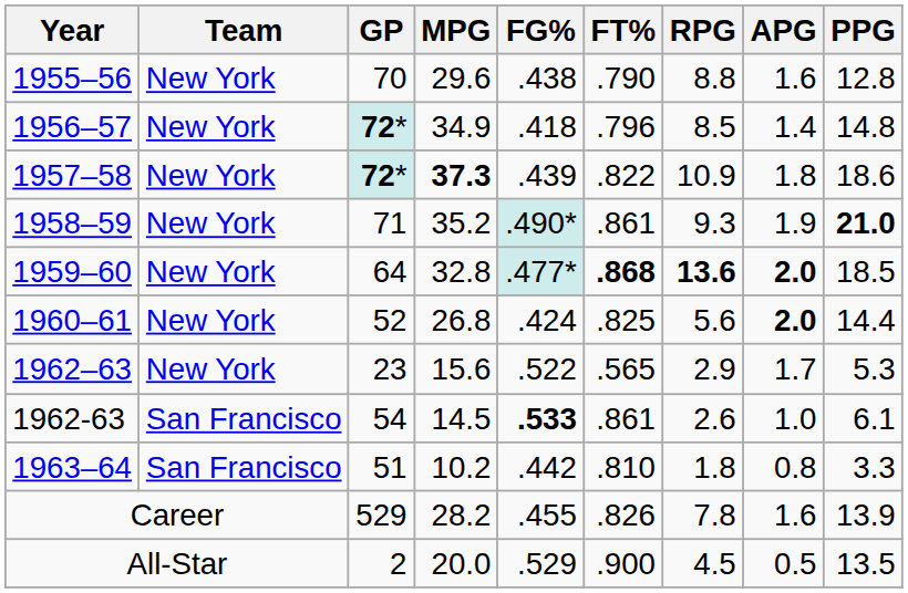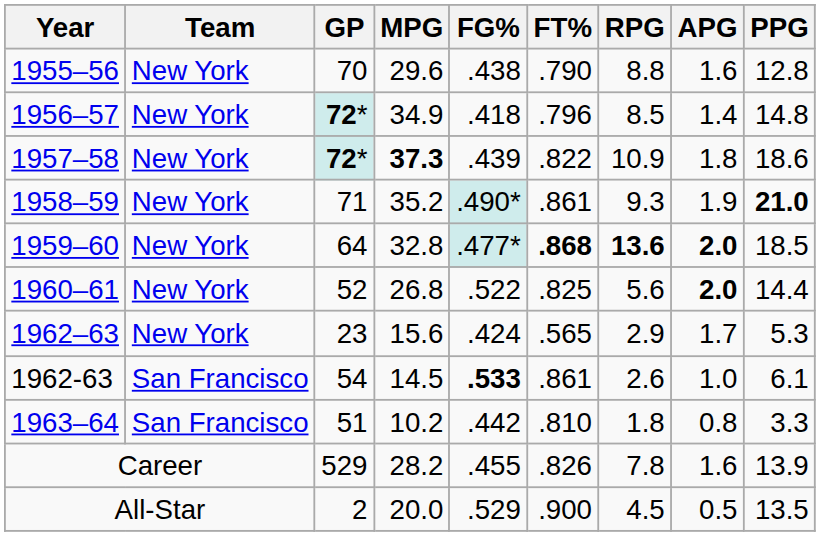1960–61 | FG%: .424 -> .522
1962–63 | FG%: .522 -> .424
